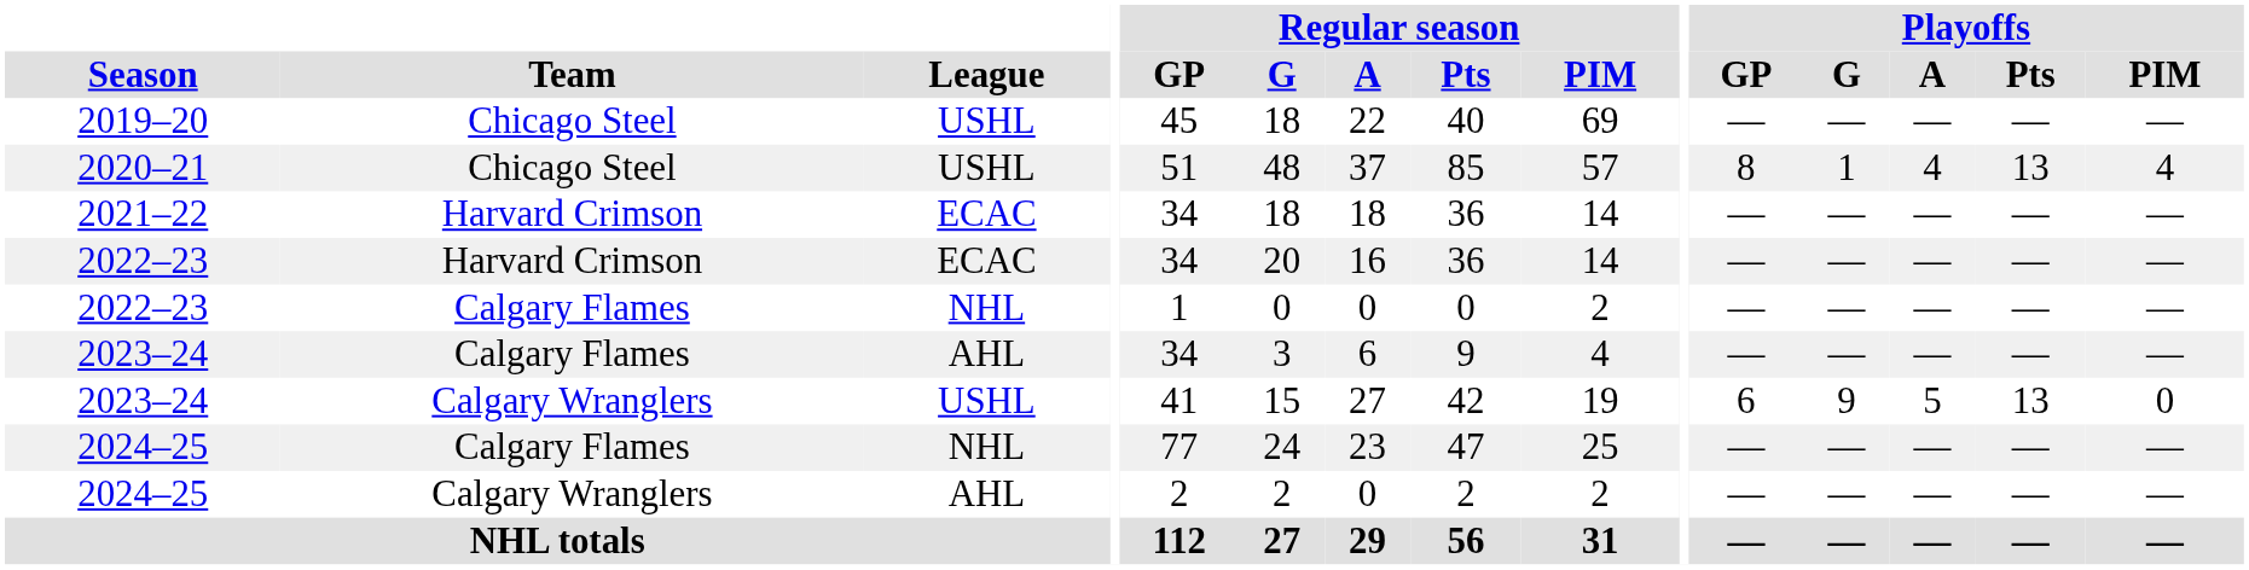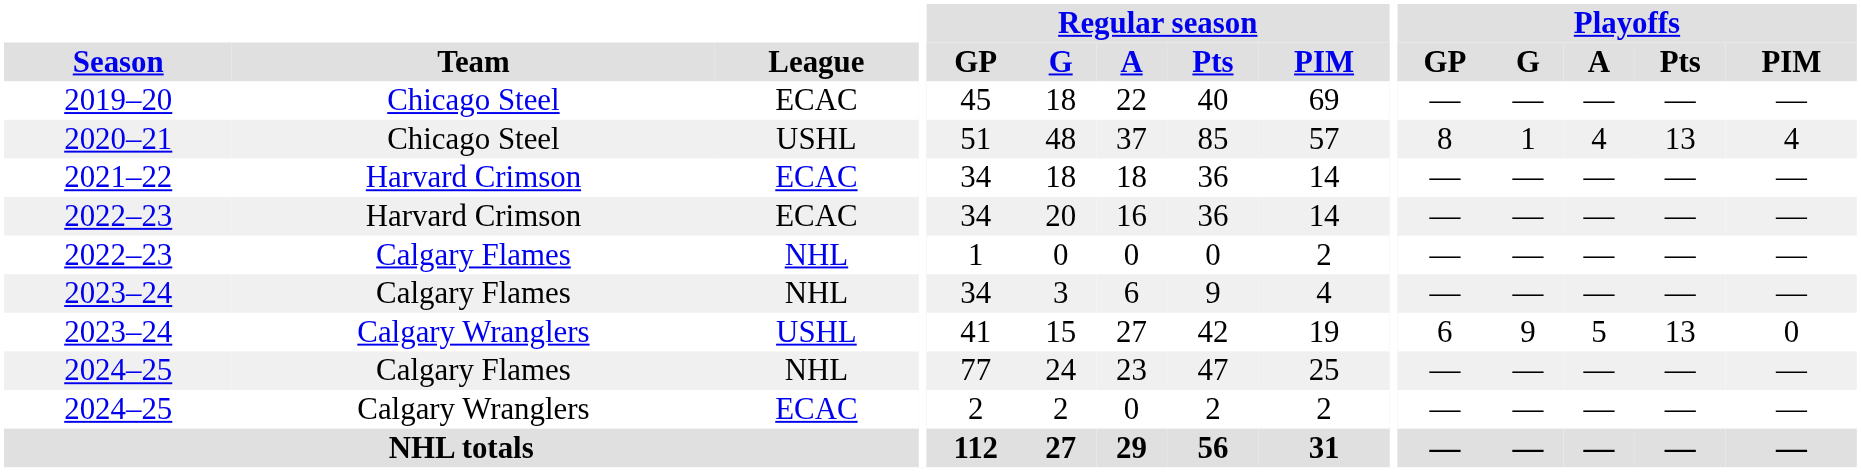2019–20 | League: USHL -> ECAC
2023–24 / Calgary Flames | League: AHL -> NHL
2024–25 / Calgary Wranglers | League: AHL -> ECAC
